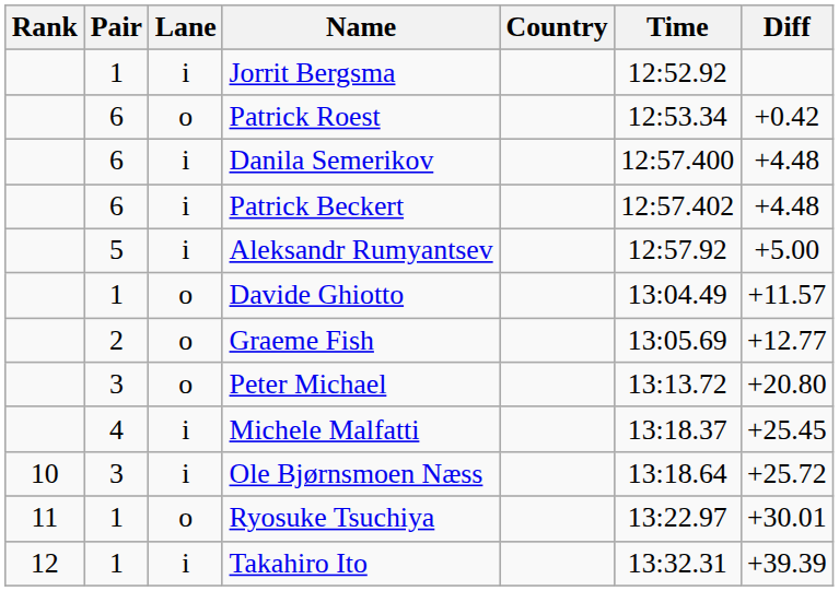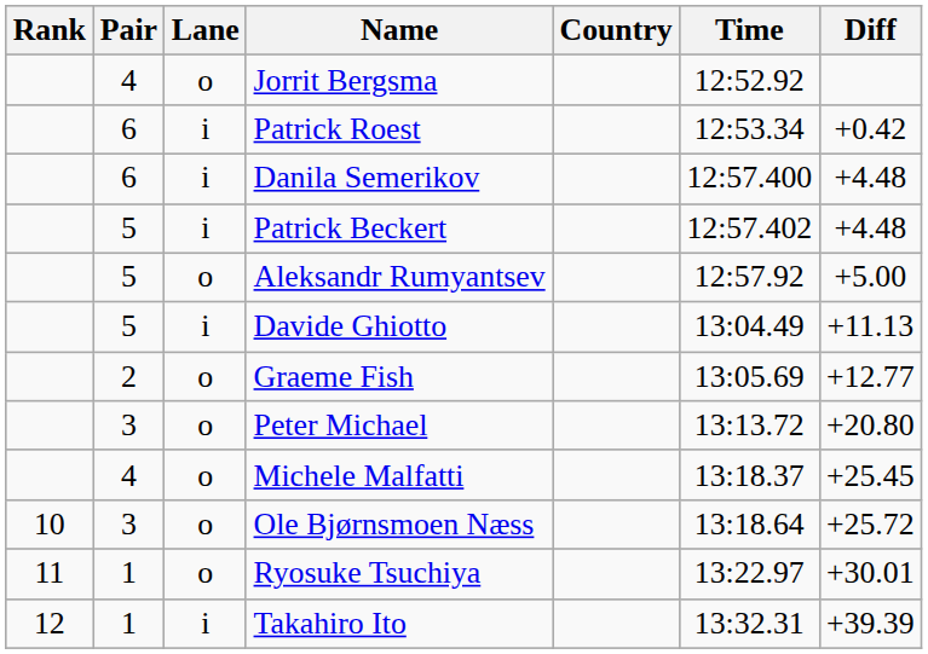Jorrit Bergsma | Pair: 1 -> 4
Jorrit Bergsma | Lane: i -> o
Patrick Roest | Lane: o -> i
Patrick Beckert | Pair: 6 -> 5
Aleksandr Rumyantsev | Lane: i -> o
Davide Ghiotto | Pair: 1 -> 5
Davide Ghiotto | Lane: o -> i
Davide Ghiotto | Diff: +11.57 -> +11.13
Michele Malfatti | Lane: i -> o
Ole Bjørnsmoen Næss | Lane: i -> o
